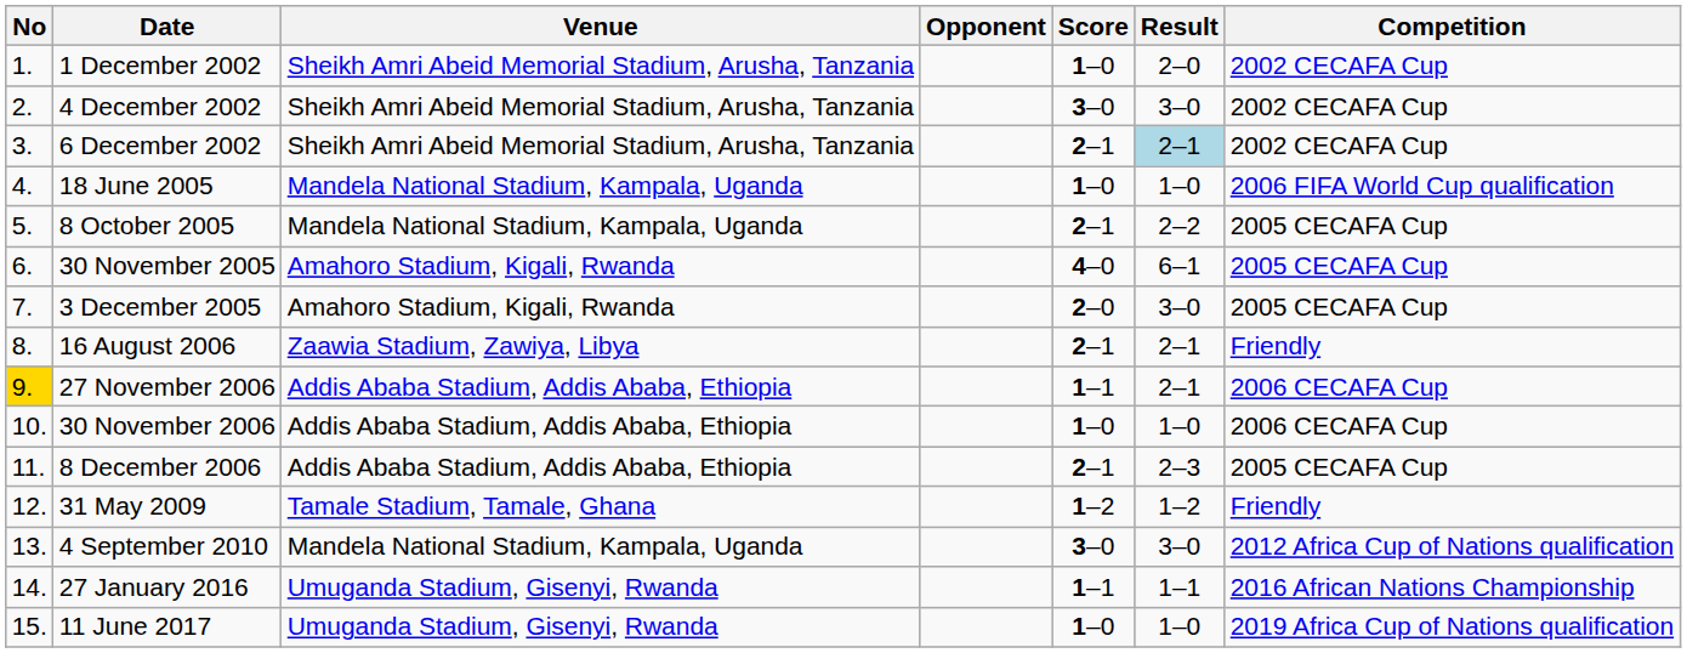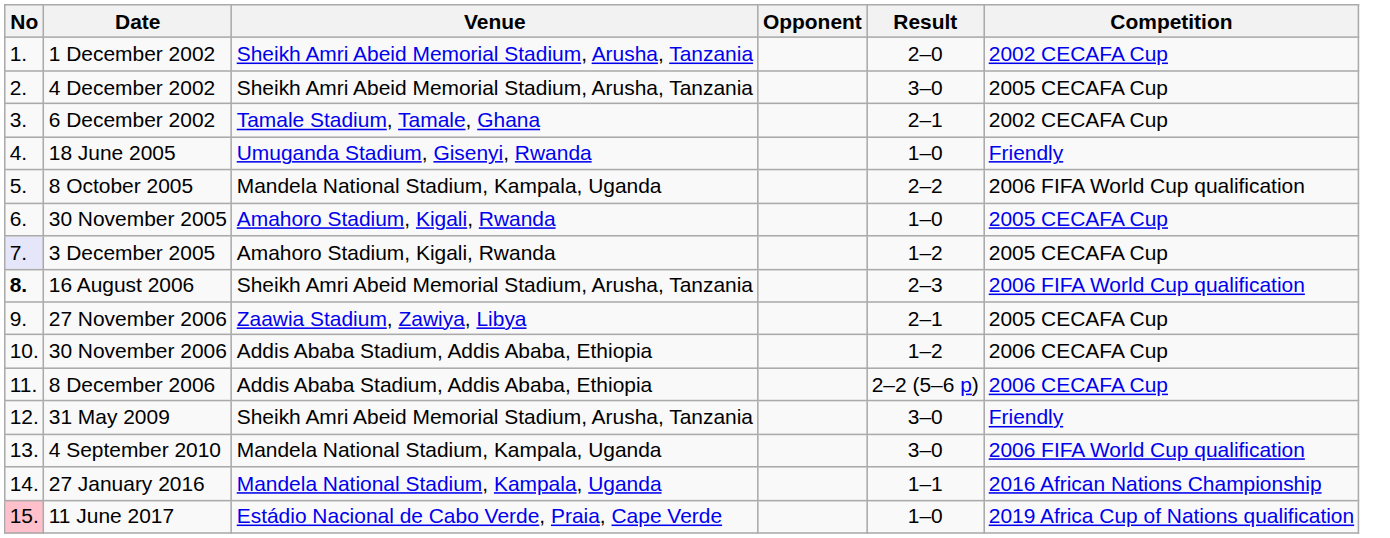- column: Score | 1–0 | 3–0 | 2–1 | 1–0 | 2–1 | 4–0 | 2–0 | 2–1 | 1–1 | 1–0 | 2–1 | 1–2 | 3–0 | 1–1 | 1–0
4 December 2002 | Competition: 2002 CECAFA Cup -> 2005 CECAFA Cup
6 December 2002 | Venue: Sheikh Amri Abeid Memorial Stadium, Arusha, Tanzania -> Tamale Stadium, Tamale, Ghana
6 December 2002 | Result: lightblue background -> no background
18 June 2005 | Venue: Mandela National Stadium, Kampala, Uganda -> Umuganda Stadium, Gisenyi, Rwanda
18 June 2005 | Competition: 2006 FIFA World Cup qualification -> Friendly
8 October 2005 | Competition: 2005 CECAFA Cup -> 2006 FIFA World Cup qualification
30 November 2005 | Result: 6–1 -> 1–0
3 December 2005 | No: no background -> lavender background
3 December 2005 | Result: 3–0 -> 1–2
16 August 2006 | No: normal -> bold
16 August 2006 | Venue: Zaawia Stadium, Zawiya, Libya -> Sheikh Amri Abeid Memorial Stadium, Arusha, Tanzania
16 August 2006 | Result: 2–1 -> 2–3
16 August 2006 | Competition: Friendly -> 2006 FIFA World Cup qualification
27 November 2006 | No: gold background -> no background
27 November 2006 | Venue: Addis Ababa Stadium, Addis Ababa, Ethiopia -> Zaawia Stadium, Zawiya, Libya
27 November 2006 | Competition: 2006 CECAFA Cup -> 2005 CECAFA Cup
30 November 2006 | Result: 1–0 -> 1–2
8 December 2006 | Result: 2–3 -> 2–2 (5–6 p)
8 December 2006 | Competition: 2005 CECAFA Cup -> 2006 CECAFA Cup
31 May 2009 | Venue: Tamale Stadium, Tamale, Ghana -> Sheikh Amri Abeid Memorial Stadium, Arusha, Tanzania
31 May 2009 | Result: 1–2 -> 3–0
4 September 2010 | Competition: 2012 Africa Cup of Nations qualification -> 2006 FIFA World Cup qualification
27 January 2016 | Venue: Umuganda Stadium, Gisenyi, Rwanda -> Mandela National Stadium, Kampala, Uganda
11 June 2017 | No: no background -> pink background
11 June 2017 | Venue: Umuganda Stadium, Gisenyi, Rwanda -> Estádio Nacional de Cabo Verde, Praia, Cape Verde
